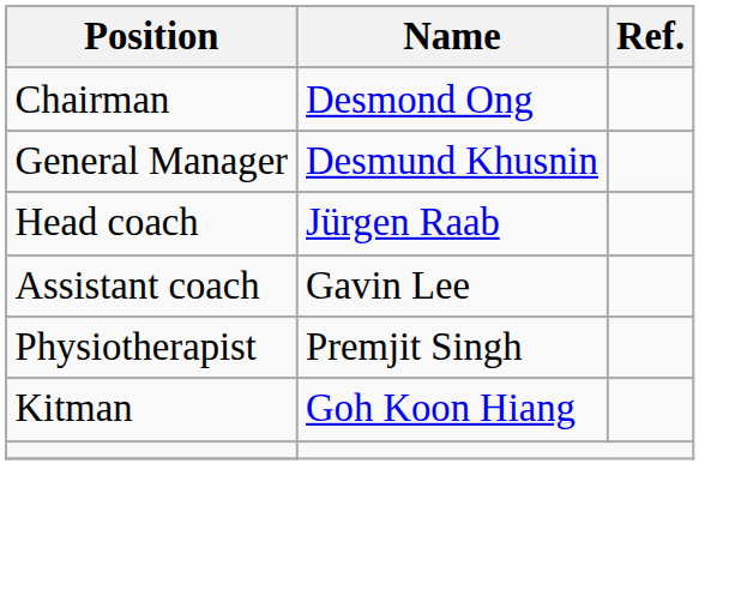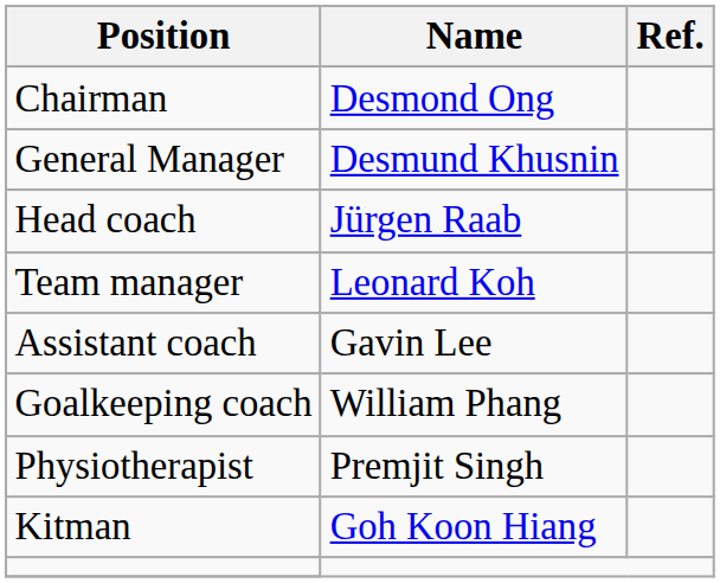+ row: Team manager | Leonard Koh
+ row: Goalkeeping coach | William Phang
